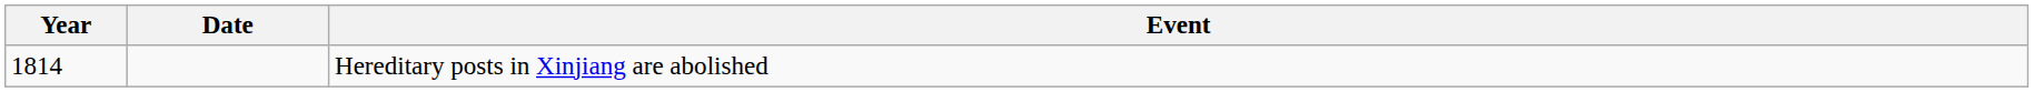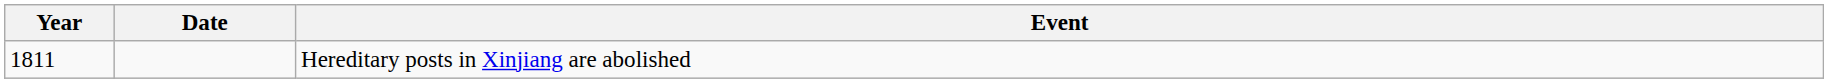Hereditary posts in Xinjiang are abolished | Year: 1814 -> 1811
